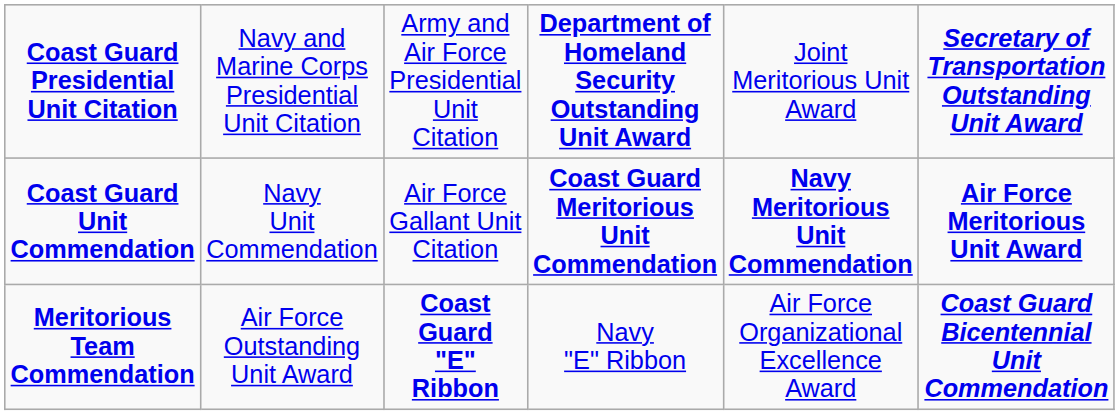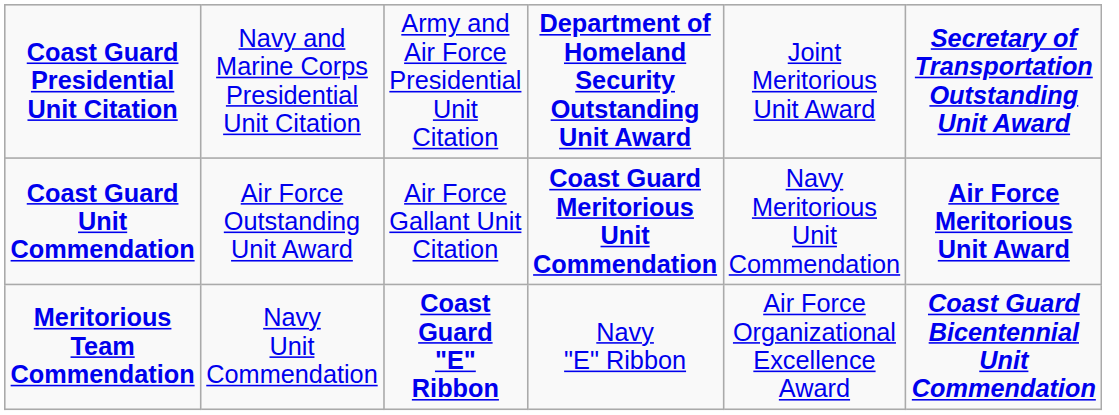Coast Guard Unit Commendation | column 2: Navy Unit Commendation -> Air Force Outstanding Unit Award
Coast Guard Unit Commendation | column 5: bold -> normal
Meritorious Team Commendation | column 2: Air Force Outstanding Unit Award -> Navy Unit Commendation
